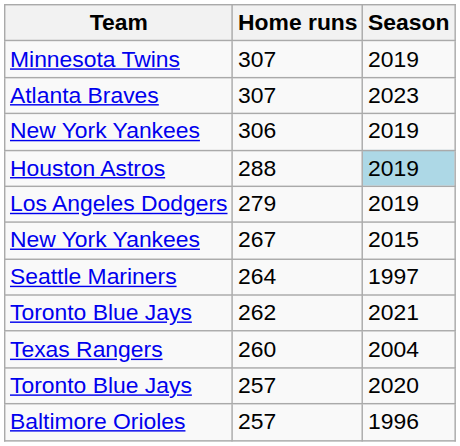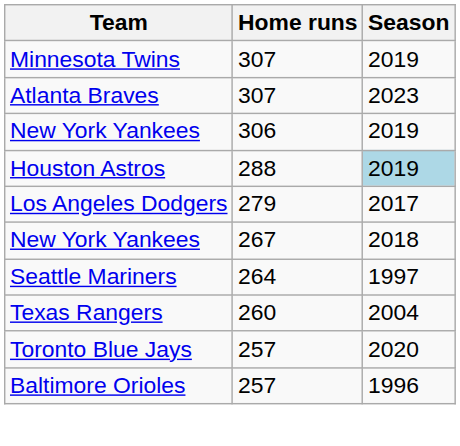Los Angeles Dodgers | Season: 2019 -> 2017
New York Yankees / 267 | Season: 2015 -> 2018
- row: Toronto Blue Jays | 262 | 2021
